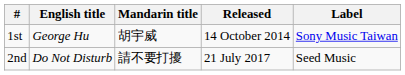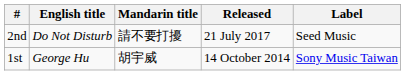rows swapped: 1st <-> 2nd
